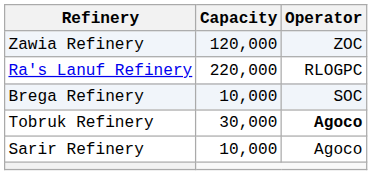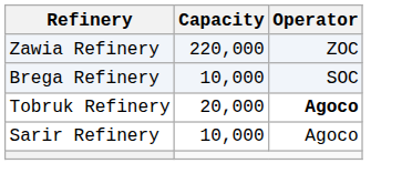Zawia Refinery | Capacity: 120,000 -> 220,000
- row: Ra's Lanuf Refinery | 220,000 | RLOGPC
Tobruk Refinery | Capacity: 30,000 -> 20,000
